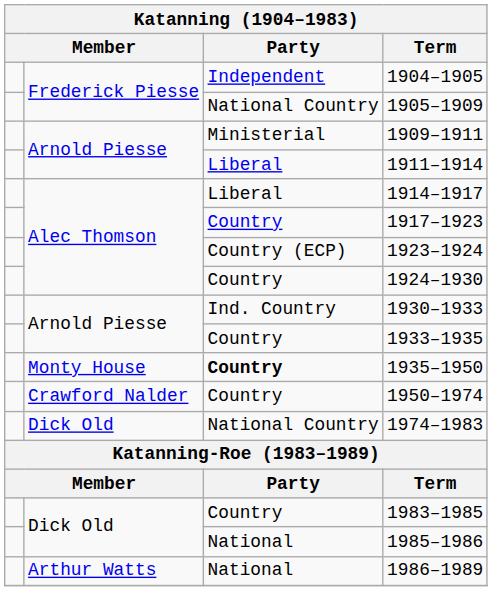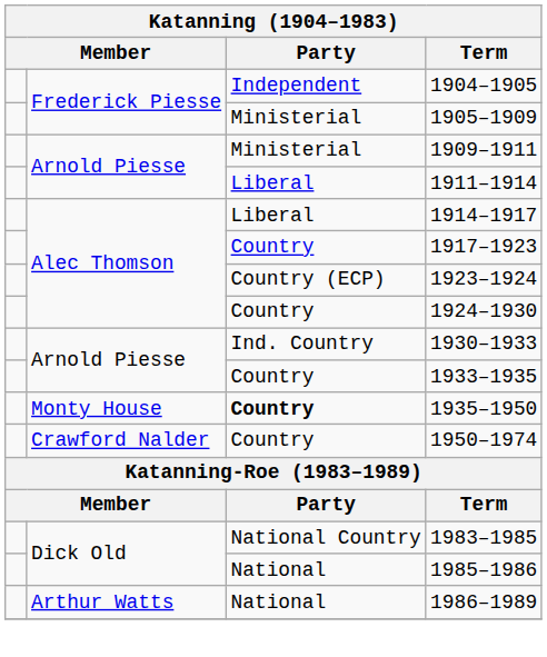1905–1909 | Party: National Country -> Ministerial
- row: Dick Old | National Country | 1974–1983
1983–1985 | Party: Country -> National Country
